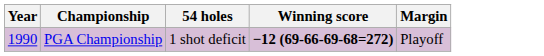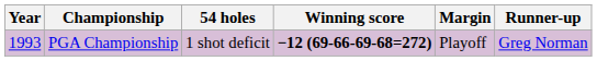+ column: Runner-up | Greg Norman
PGA Championship | Year: 1990 -> 1993
